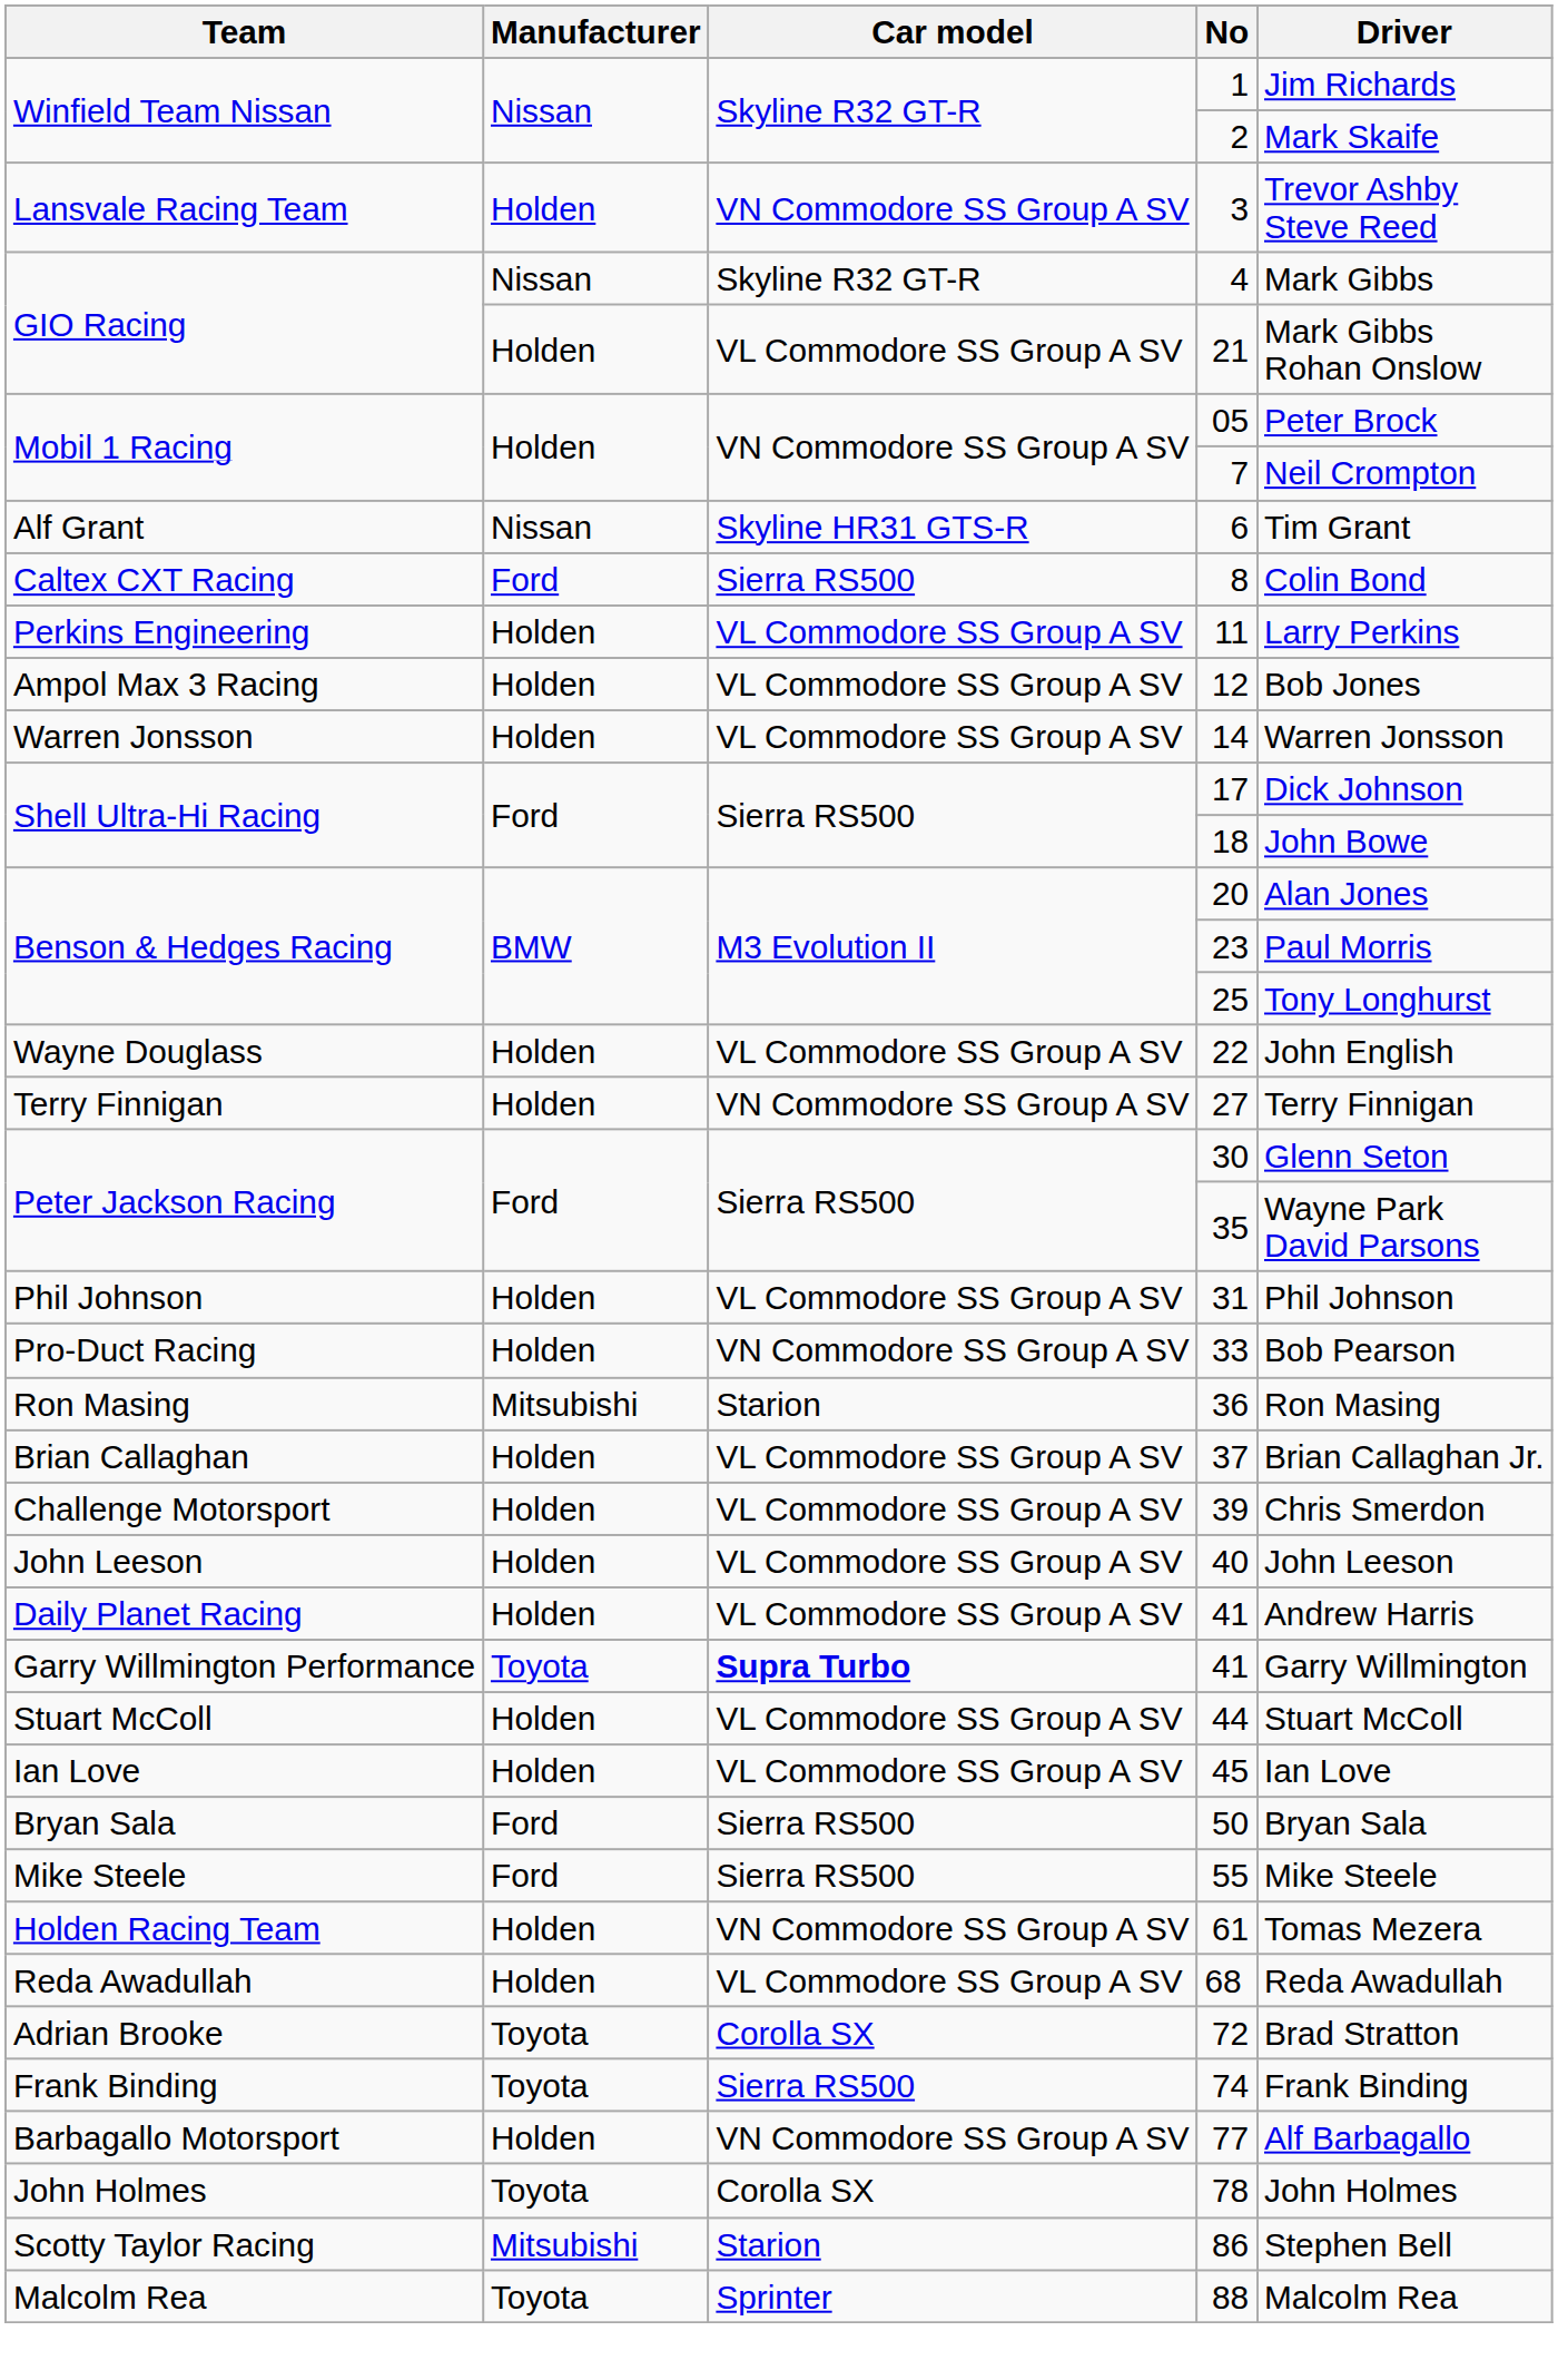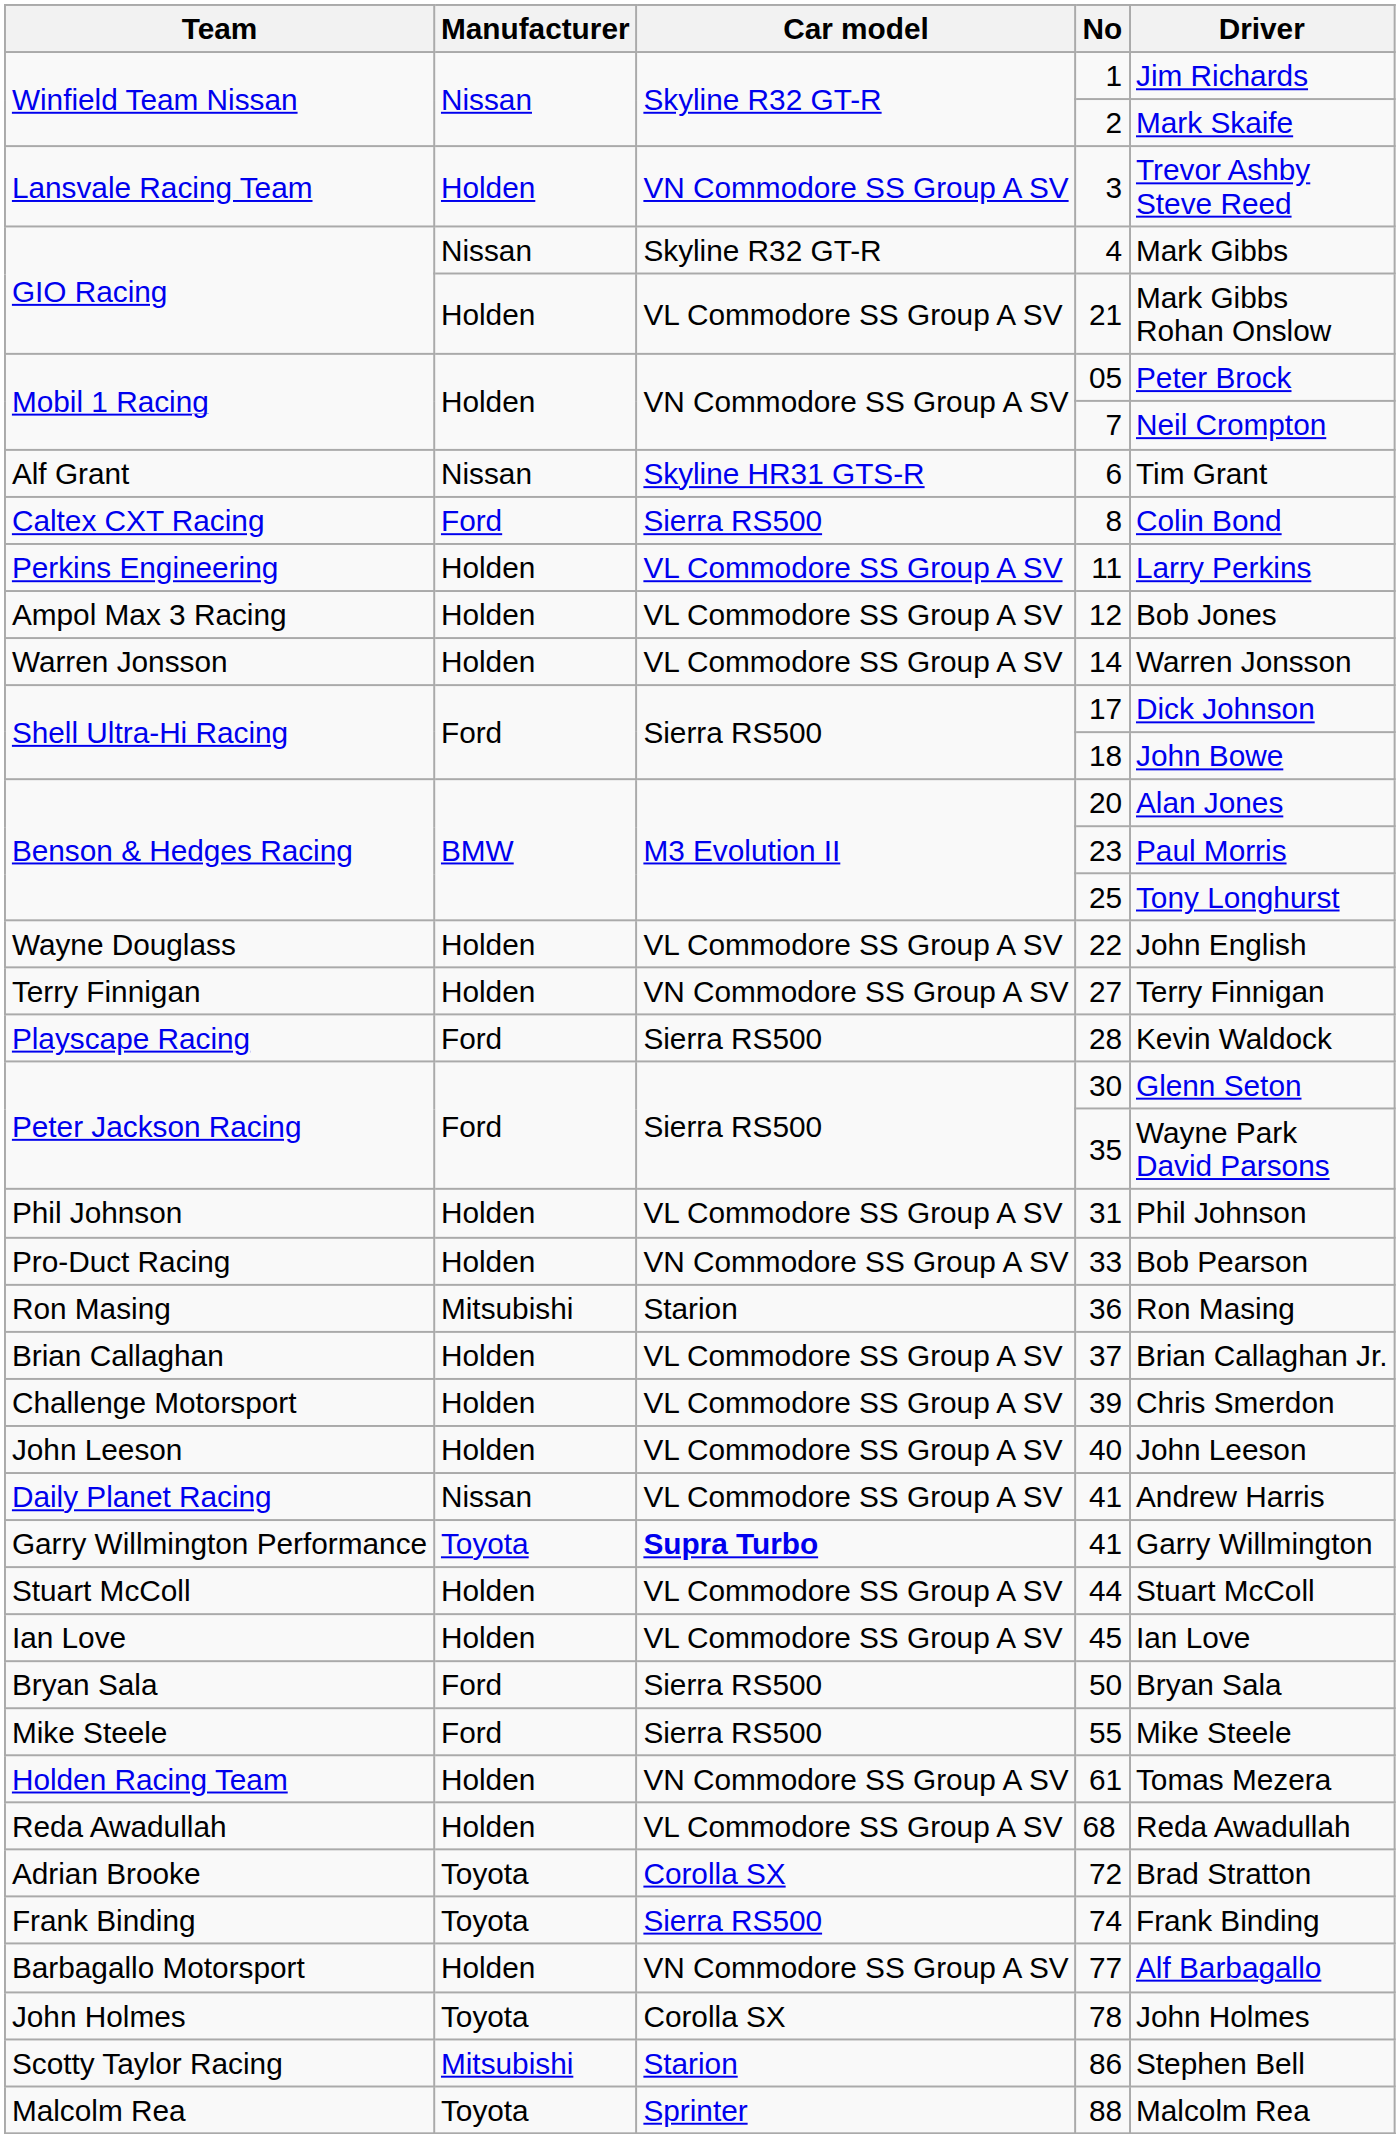+ row: Playscape Racing | Ford | Sierra RS500 | 28 | Kevin Waldock
Daily Planet Racing / 41 | Manufacturer: Holden -> Nissan
